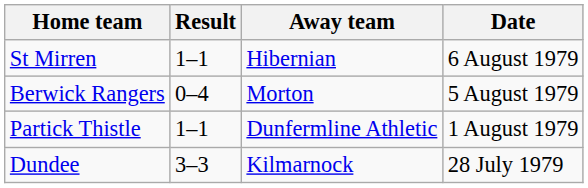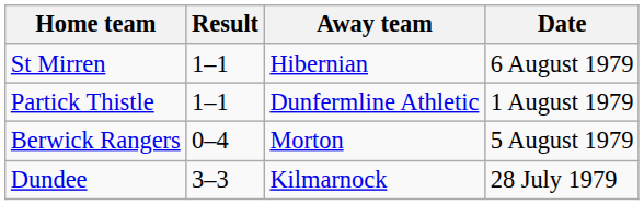rows swapped: Partick Thistle <-> Berwick Rangers
